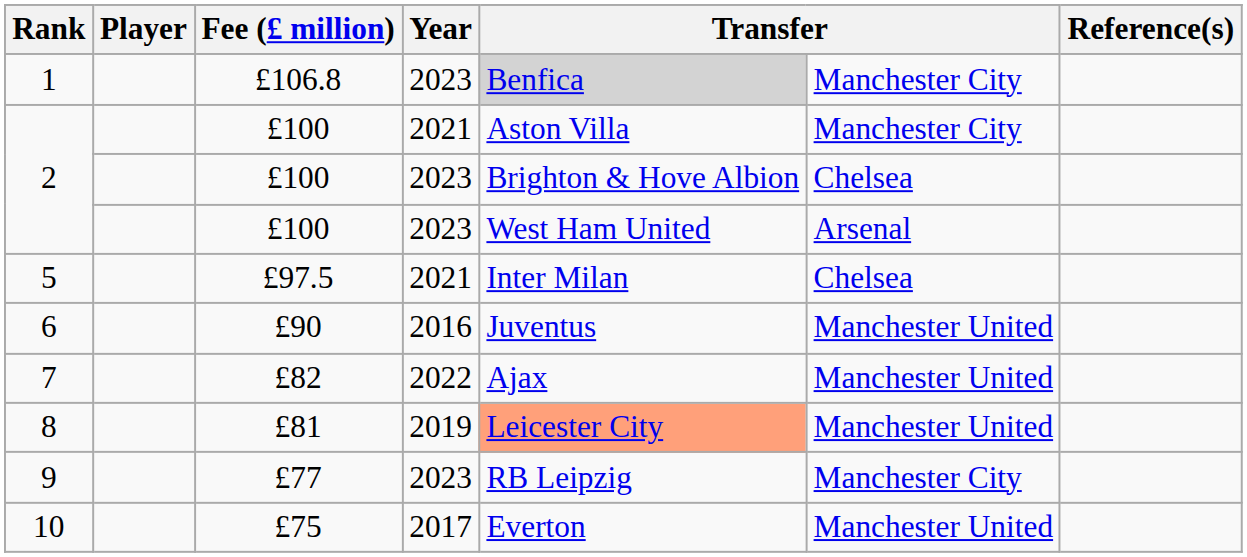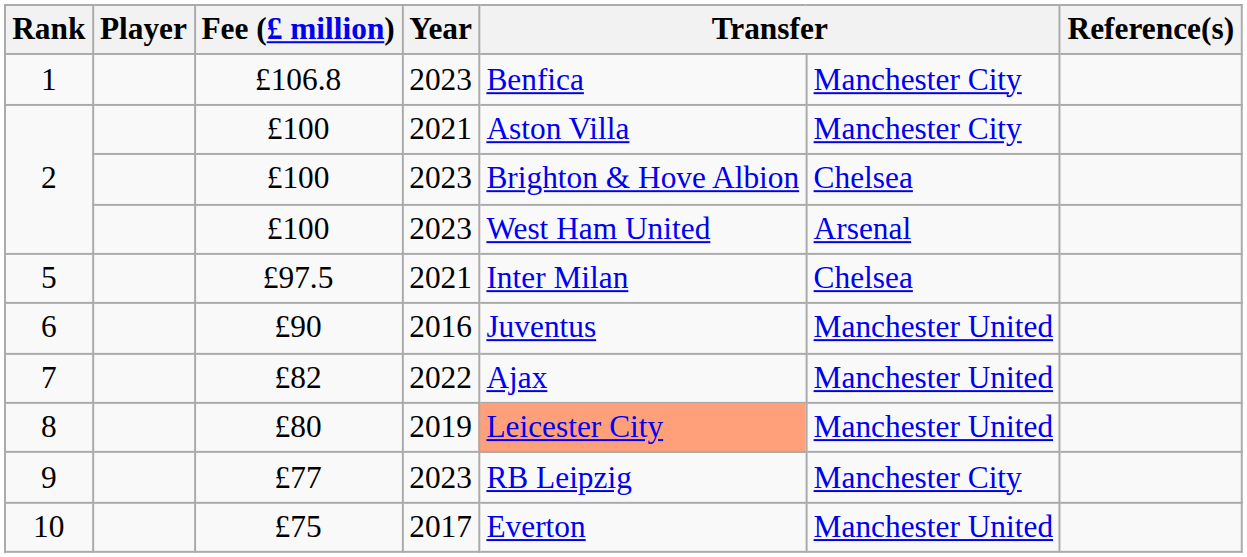1 | column 5: lightgrey background -> no background
8 | Fee (£ million): £81 -> £80
